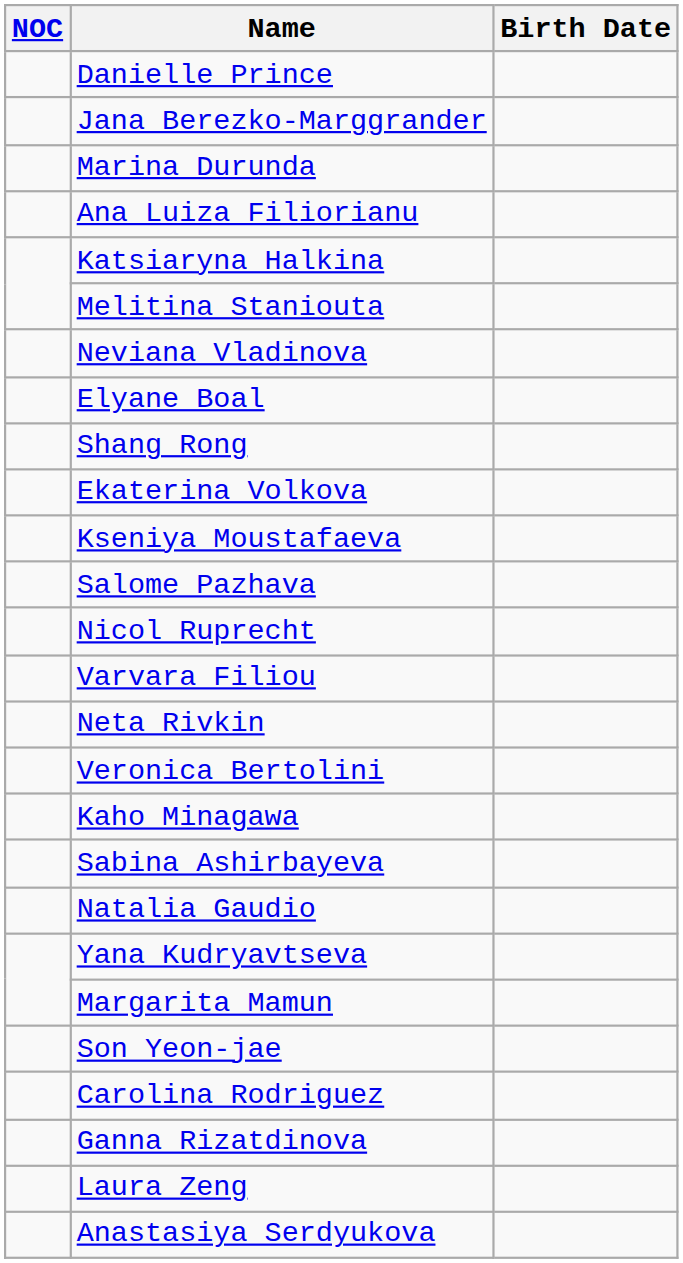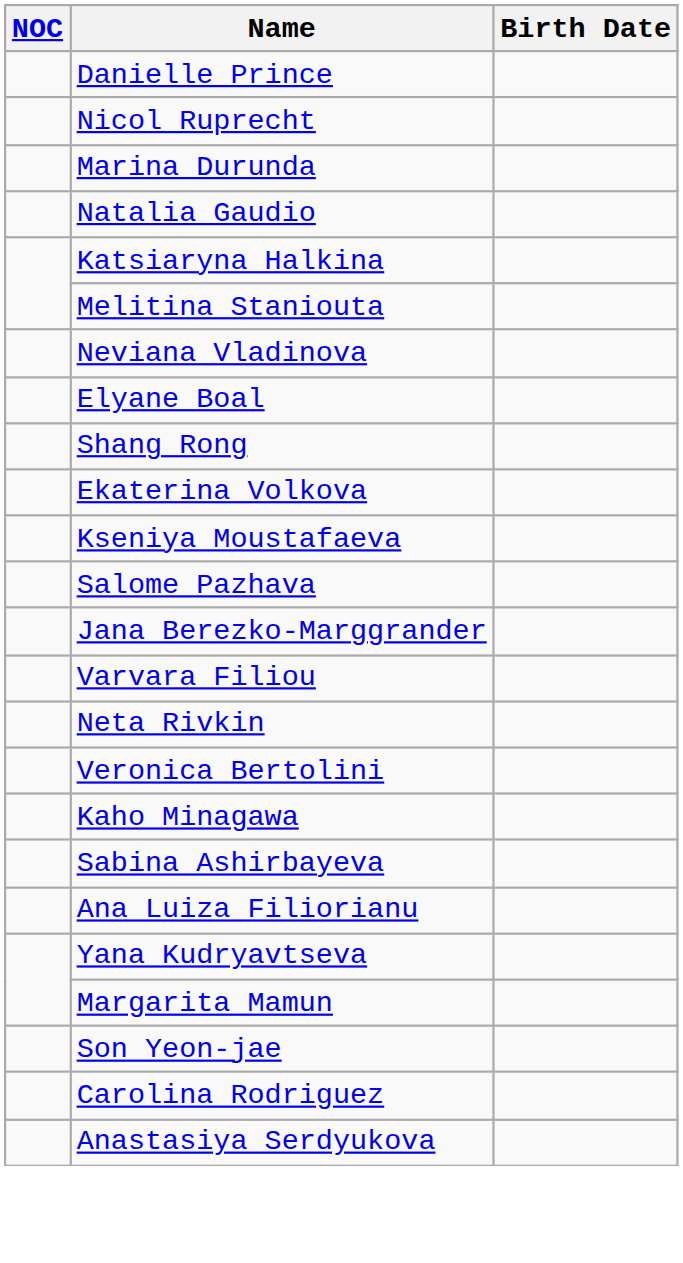rows swapped: Nicol Ruprecht <-> Jana Berezko-Marggrander
rows swapped: Natalia Gaudio <-> Ana Luiza Filiorianu
- row: Ganna Rizatdinova
- row: Laura Zeng
